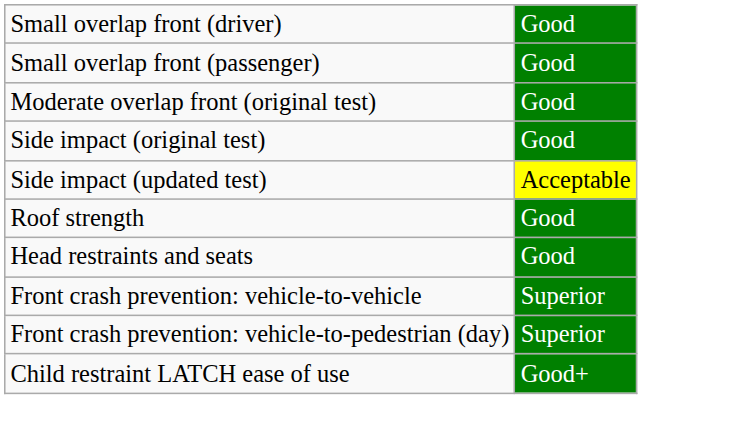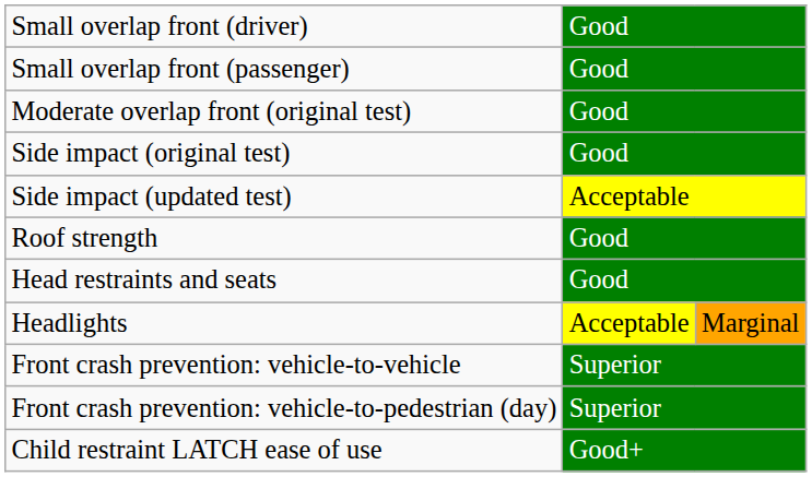+ row: Headlights | Acceptable | Marginal
